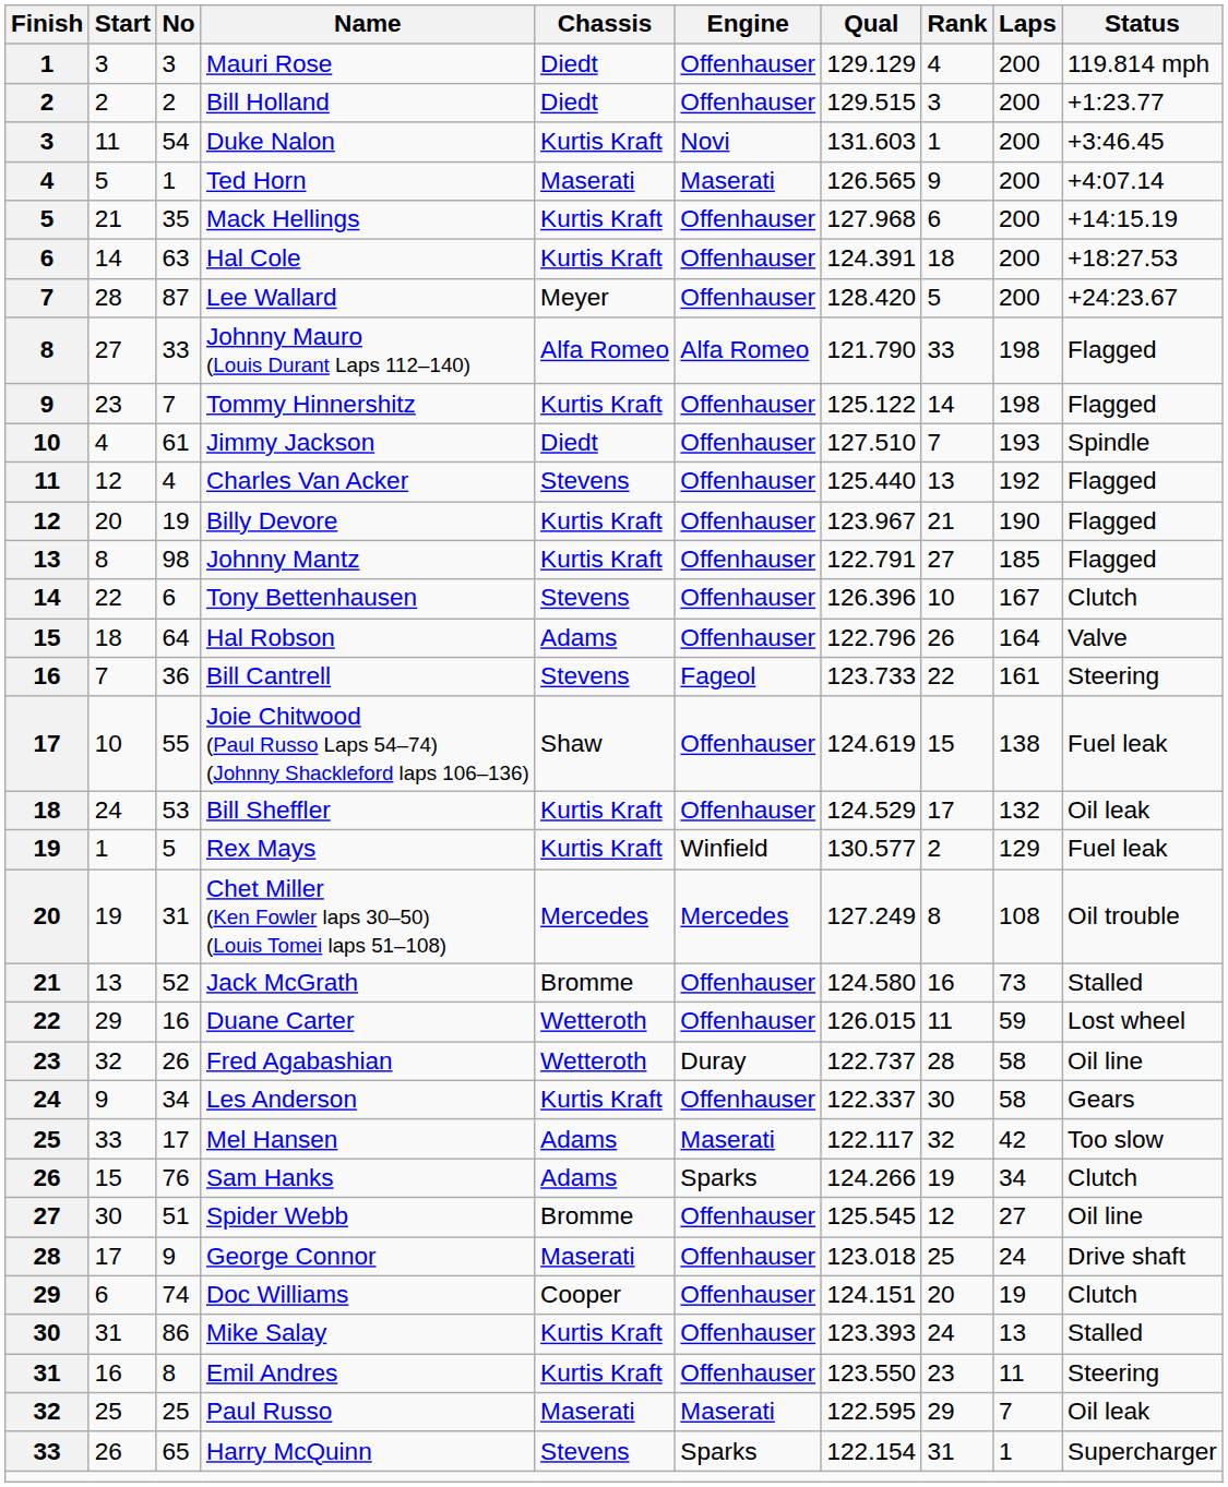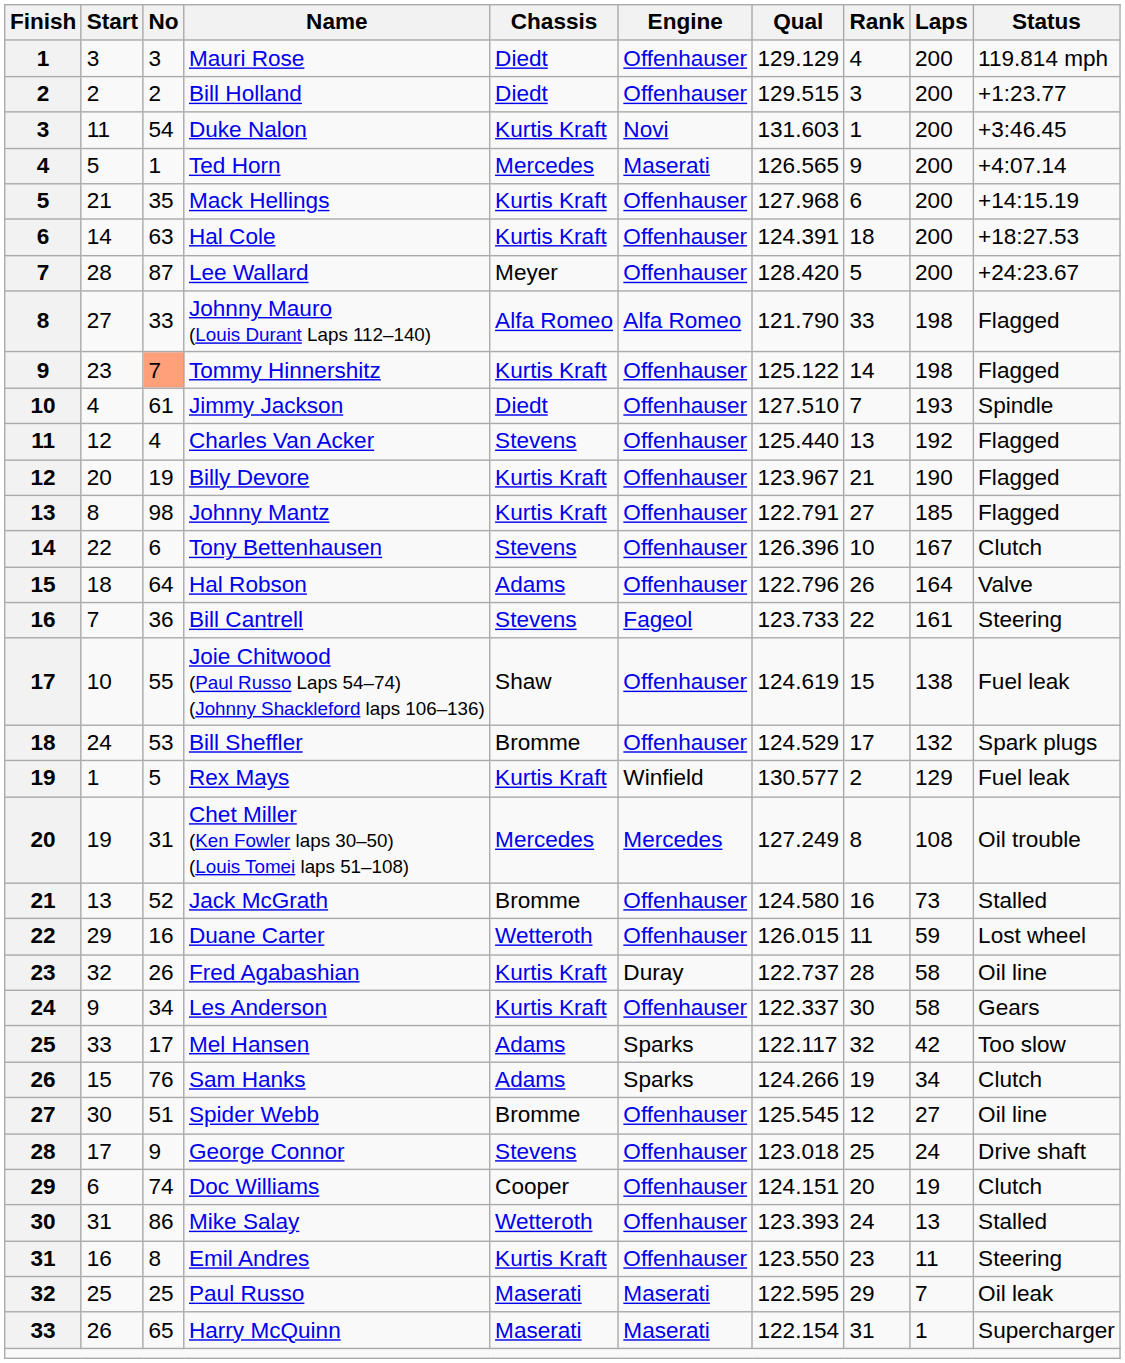Ted Horn | Chassis: Maserati -> Mercedes
Tommy Hinnershitz | No: no background -> lightsalmon background
Bill Sheffler | Chassis: Kurtis Kraft -> Bromme
Bill Sheffler | Status: Oil leak -> Spark plugs
Fred Agabashian | Chassis: Wetteroth -> Kurtis Kraft
Mel Hansen | Engine: Maserati -> Sparks
George Connor | Chassis: Maserati -> Stevens
Mike Salay | Chassis: Kurtis Kraft -> Wetteroth
Harry McQuinn | Chassis: Stevens -> Maserati
Harry McQuinn | Engine: Sparks -> Maserati
